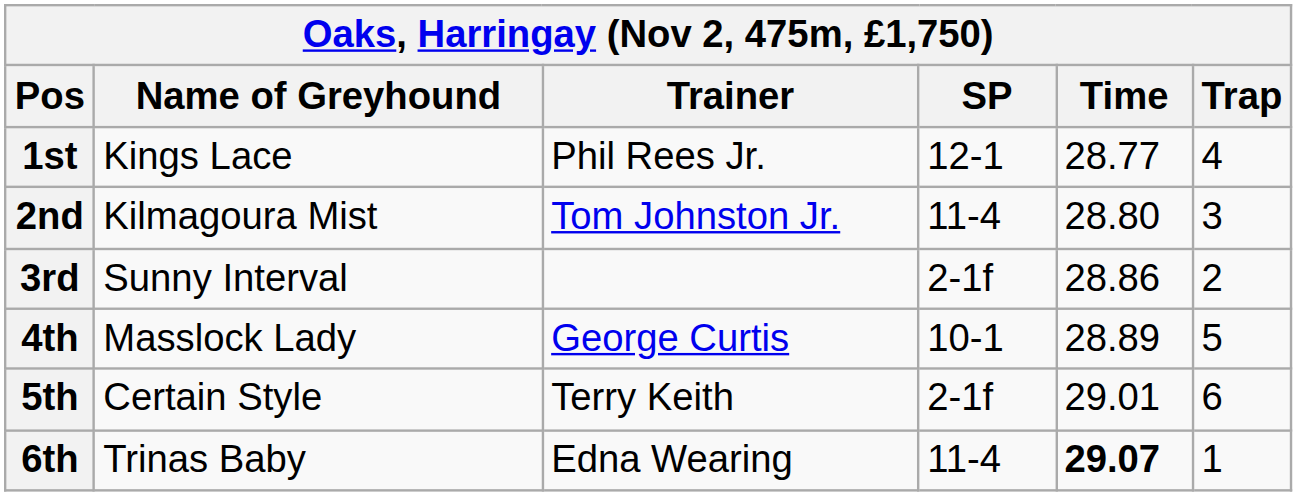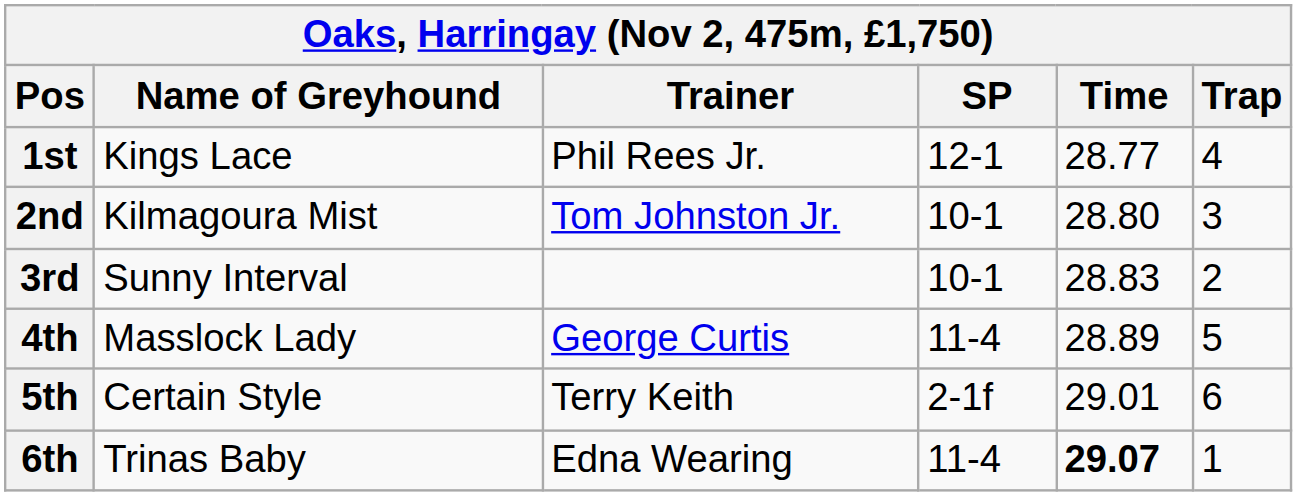2nd | SP: 11-4 -> 10-1
3rd | SP: 2-1f -> 10-1
3rd | Time: 28.86 -> 28.83
4th | SP: 10-1 -> 11-4
